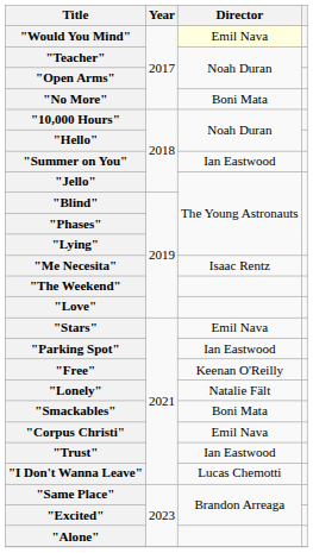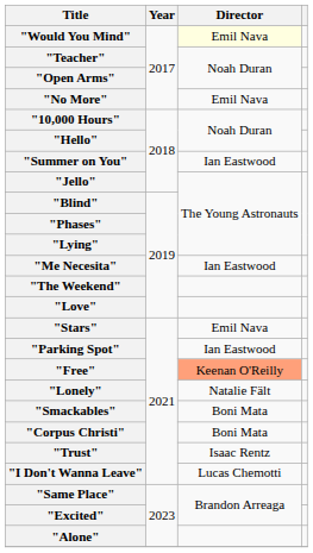"No More" | Director: Boni Mata -> Emil Nava
"Me Necesita" | Director: Isaac Rentz -> Ian Eastwood
"Free" | Director: no background -> lightsalmon background
"Corpus Christi" | Director: Emil Nava -> Boni Mata
"Trust" | Director: Ian Eastwood -> Isaac Rentz
